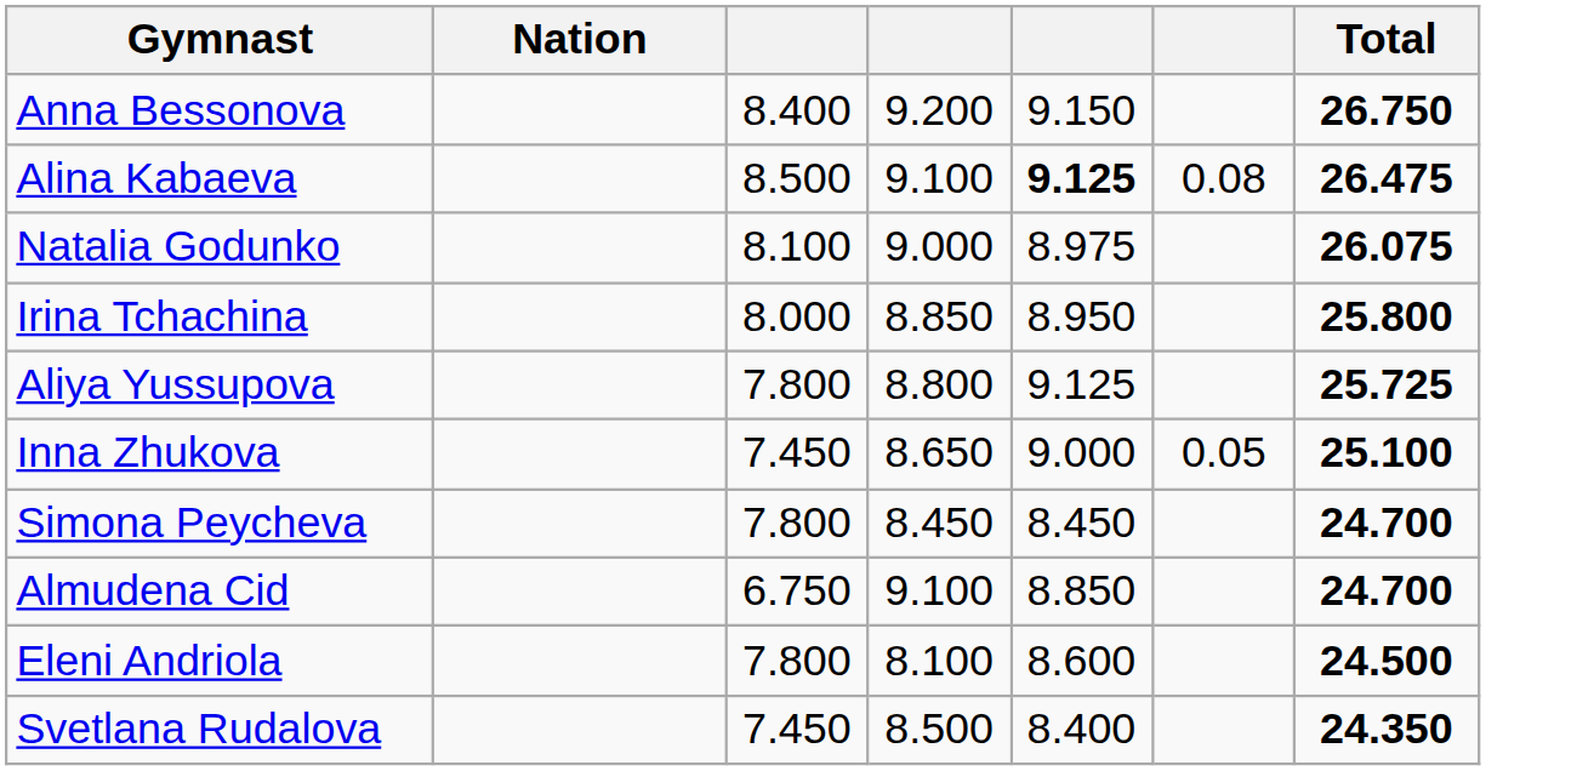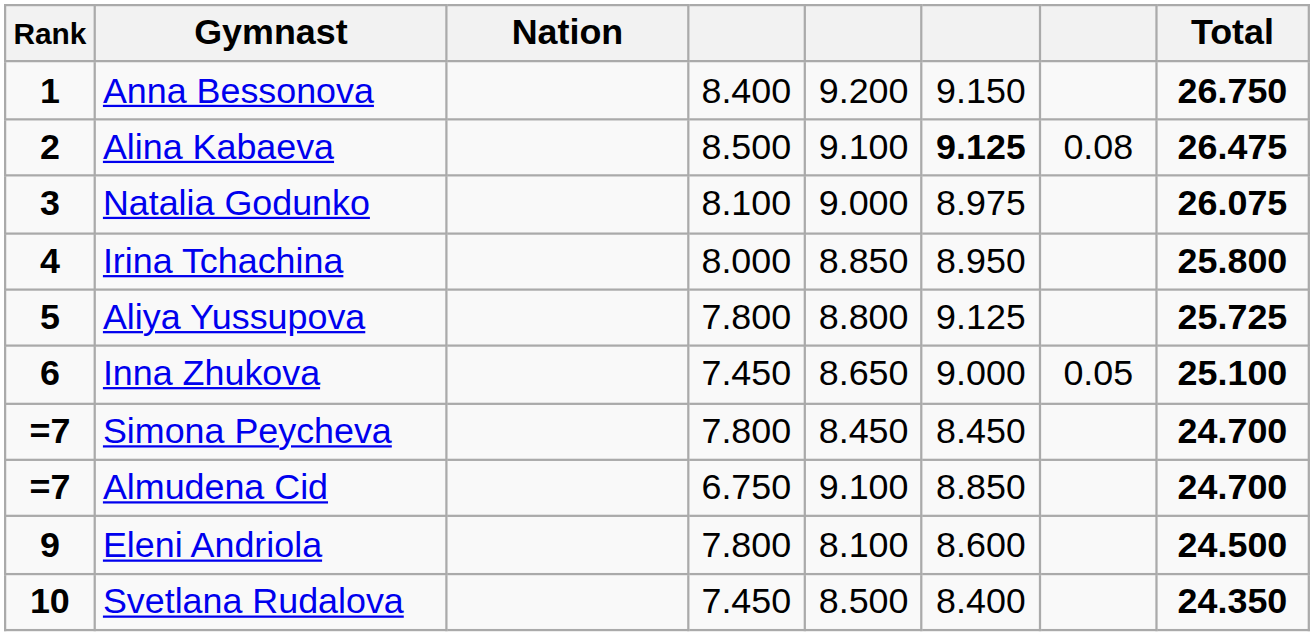+ column: Rank | 1 | 2 | 3 | 4 | 5 | 6 | =7 | =7 | 9 | 10
